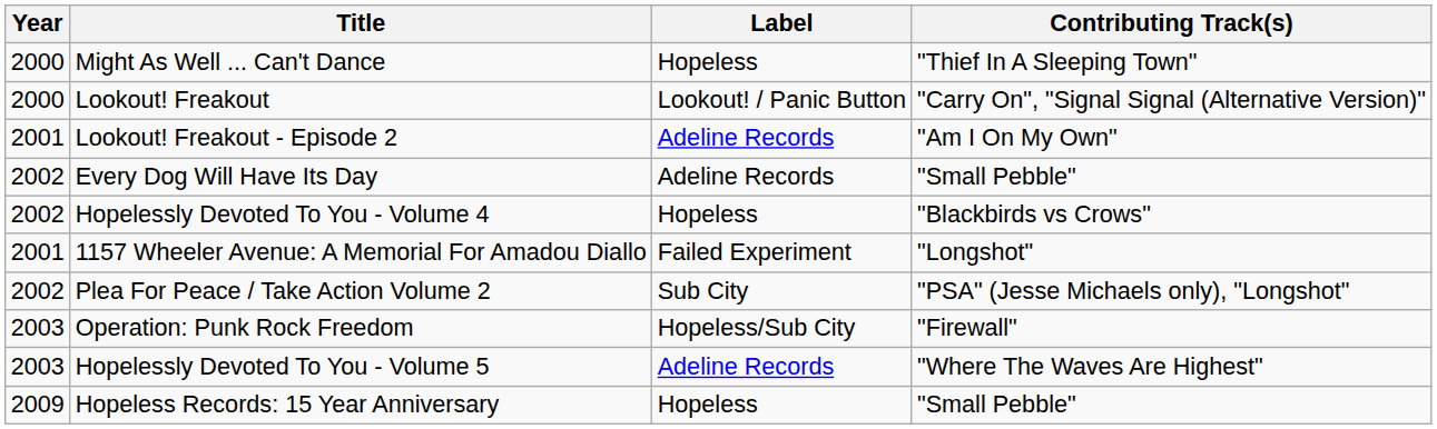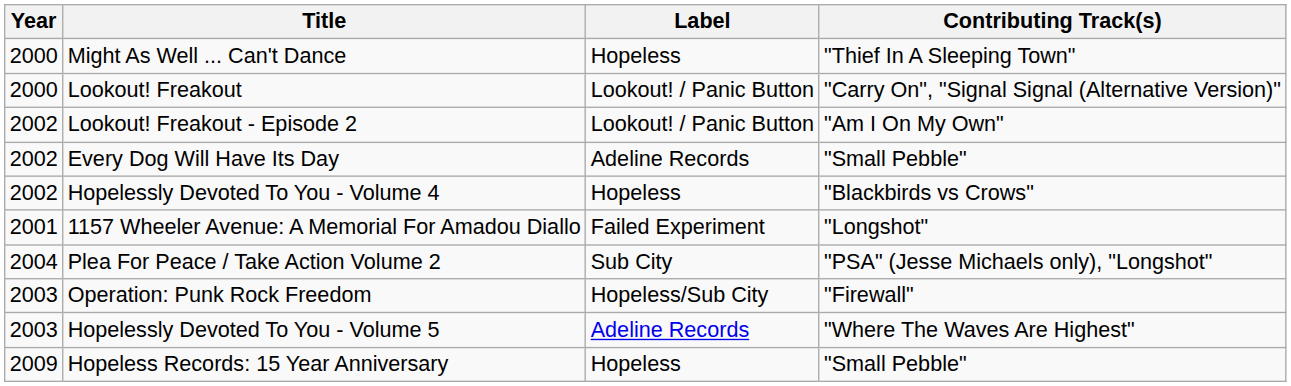Lookout! Freakout - Episode 2 | Year: 2001 -> 2002
Lookout! Freakout - Episode 2 | Label: Adeline Records -> Lookout! / Panic Button
Plea For Peace / Take Action Volume 2 | Year: 2002 -> 2004
